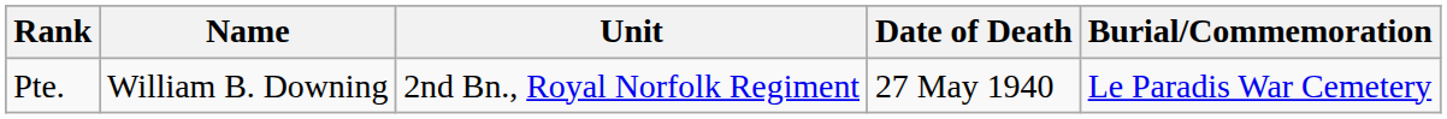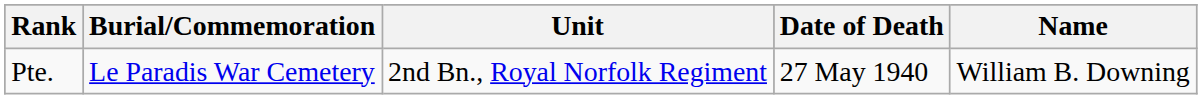columns swapped: Name <-> Burial/Commemoration
